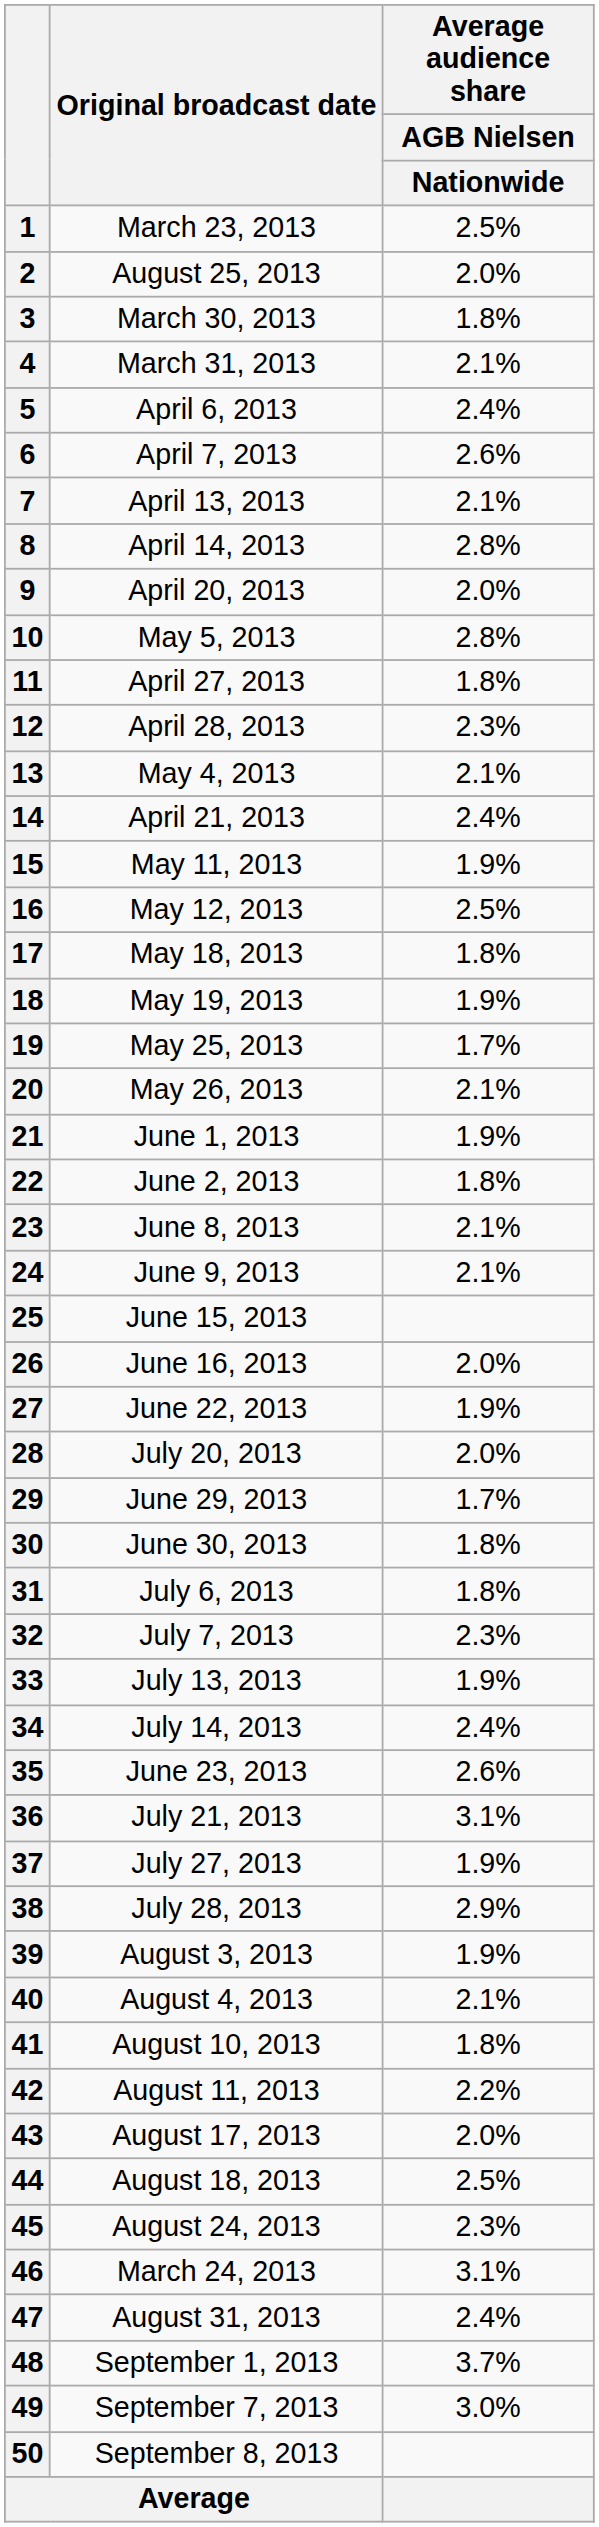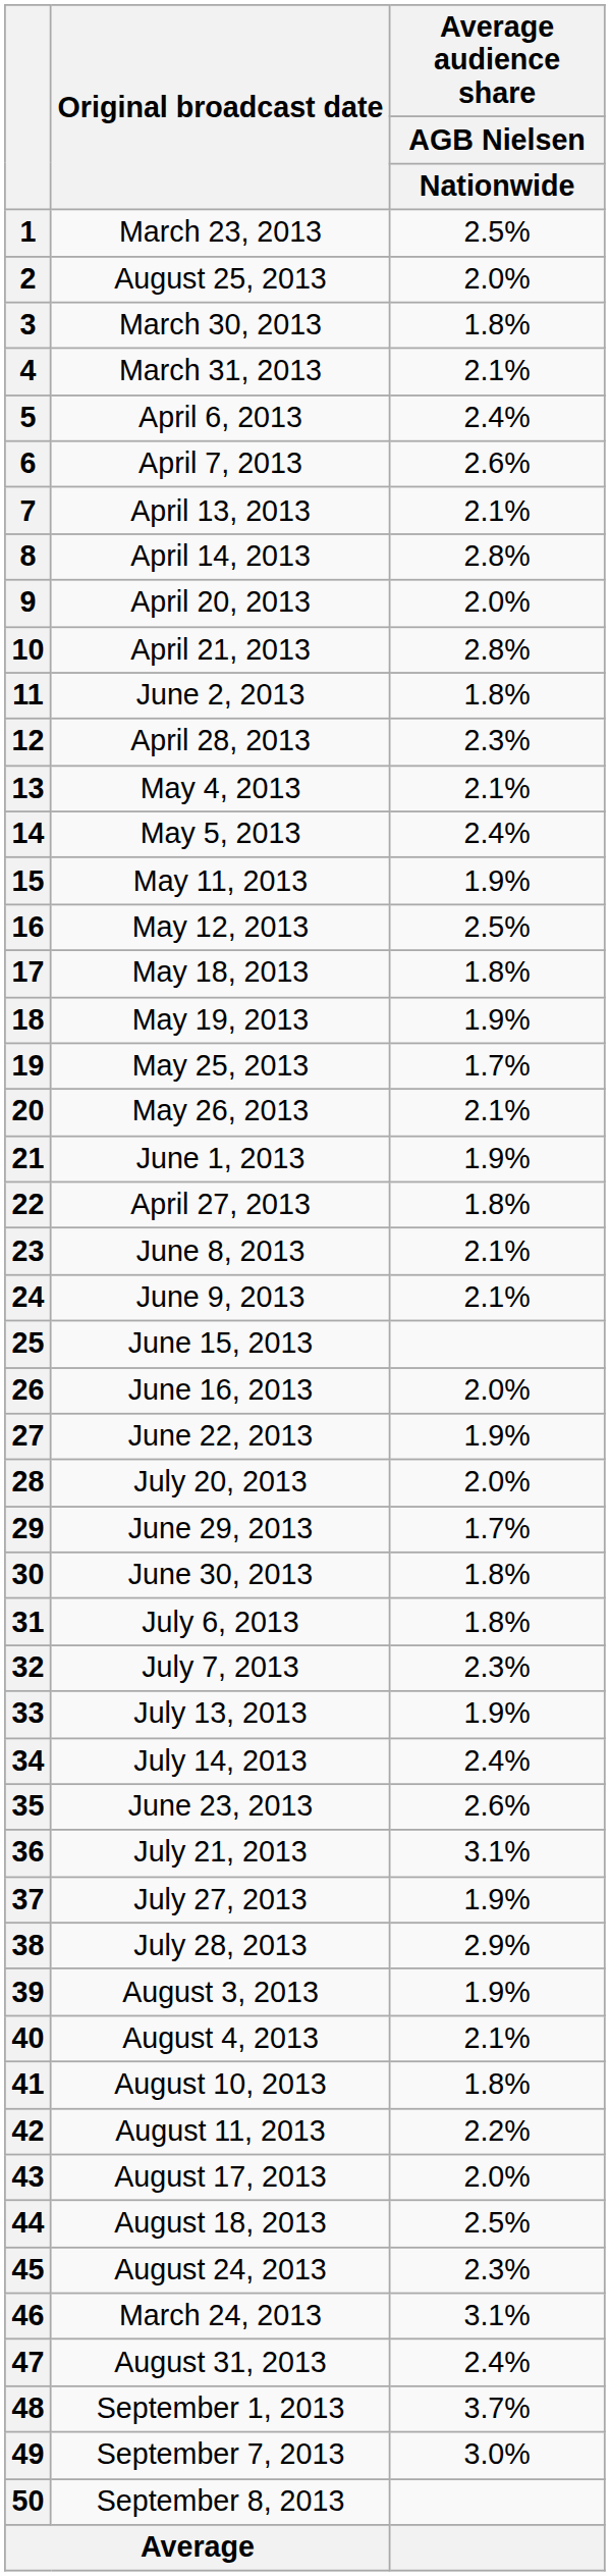10 | Original broadcast date: May 5, 2013 -> April 21, 2013
11 | Original broadcast date: April 27, 2013 -> June 2, 2013
14 | Original broadcast date: April 21, 2013 -> May 5, 2013
22 | Original broadcast date: June 2, 2013 -> April 27, 2013
